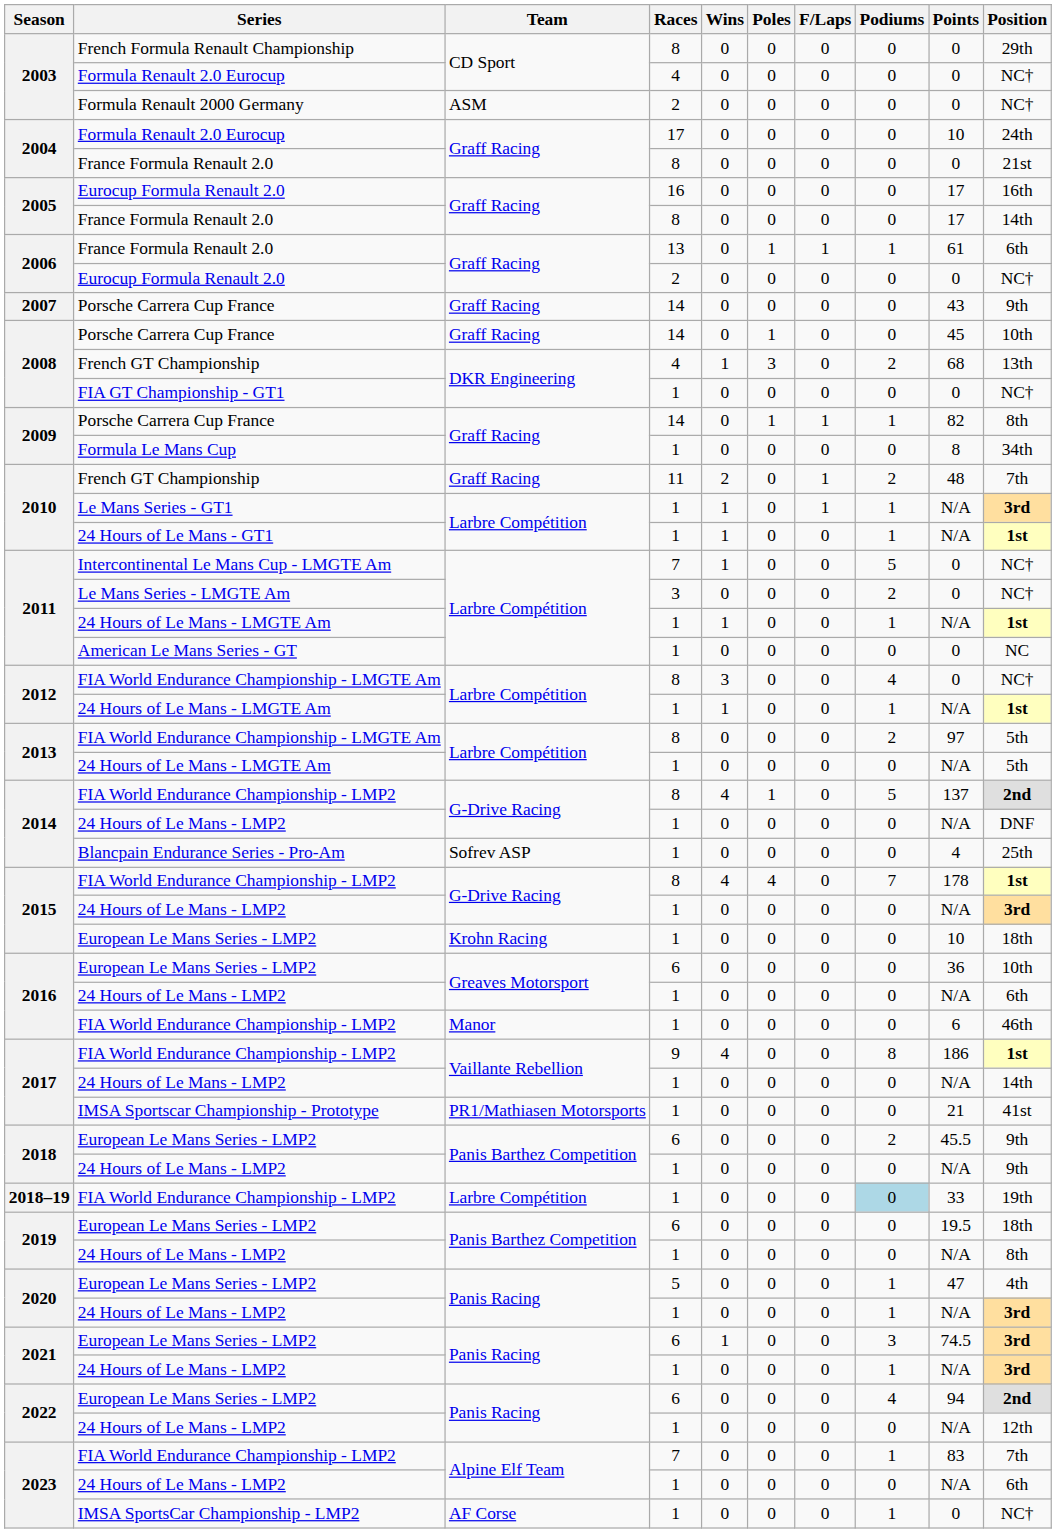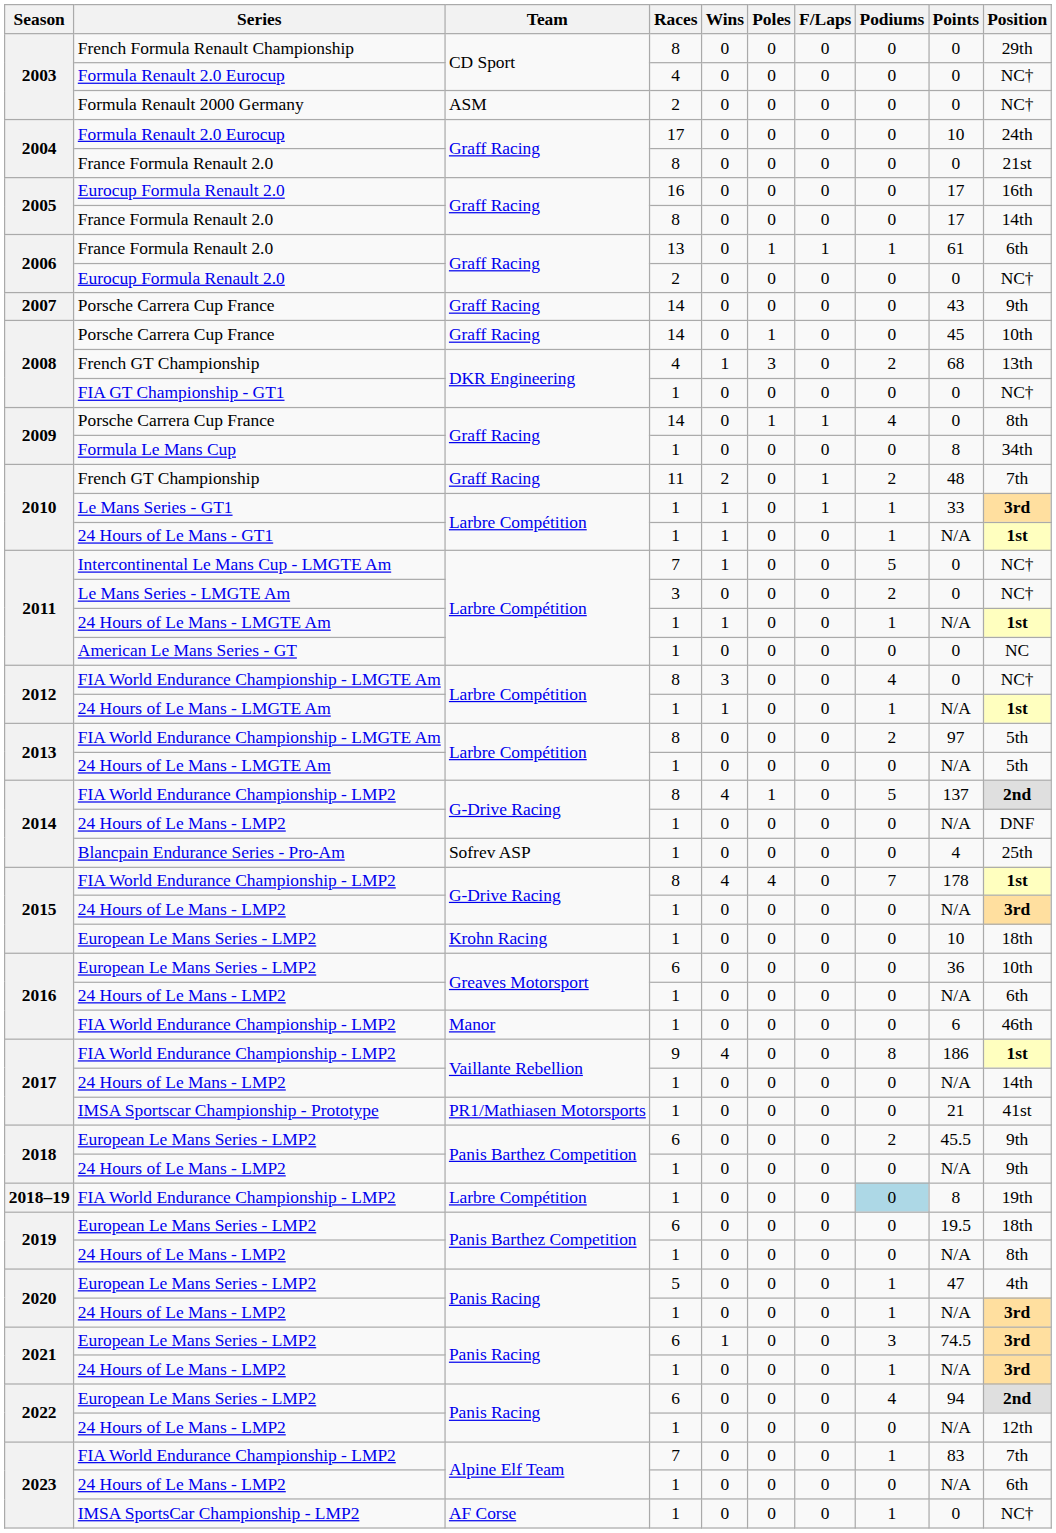2009 / Porsche Carrera Cup France | Podiums: 1 -> 4
2009 / Porsche Carrera Cup France | Points: 82 -> 0
2010 / Le Mans Series - GT1 | Points: N/A -> 33
2018–19 | Points: 33 -> 8
